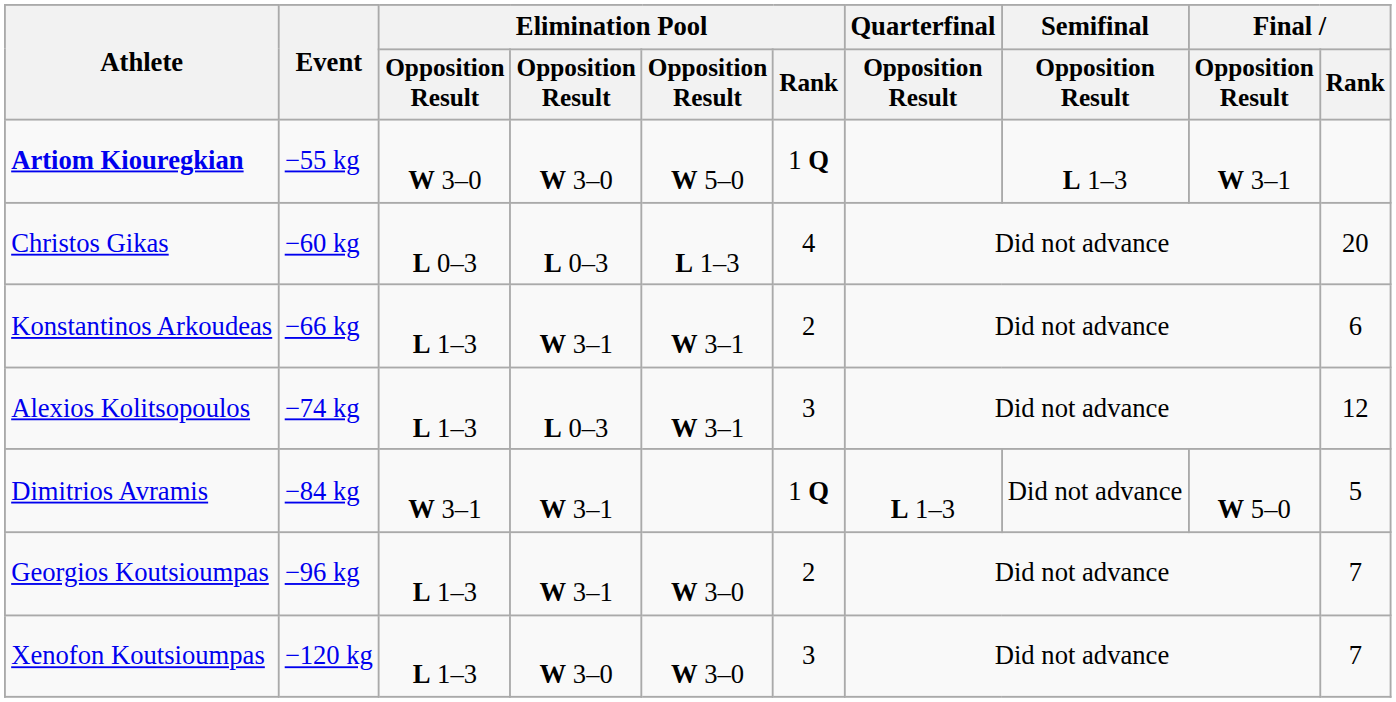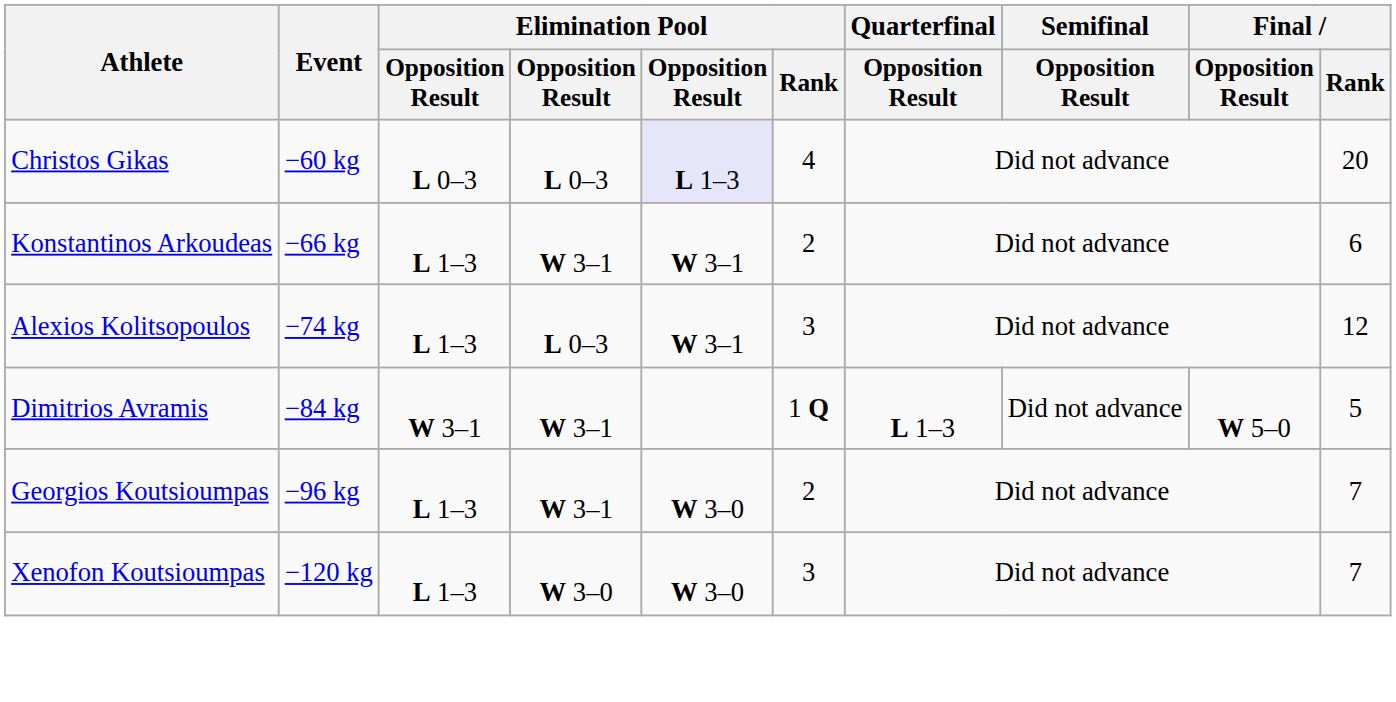- row: Artiom Kiouregkian | −55 kg | W 3–0 | W 3–0 | W 5–0 | 1 Q | L 1–3 | W 3–1
Christos Gikas | column 5: no background -> lavender background
